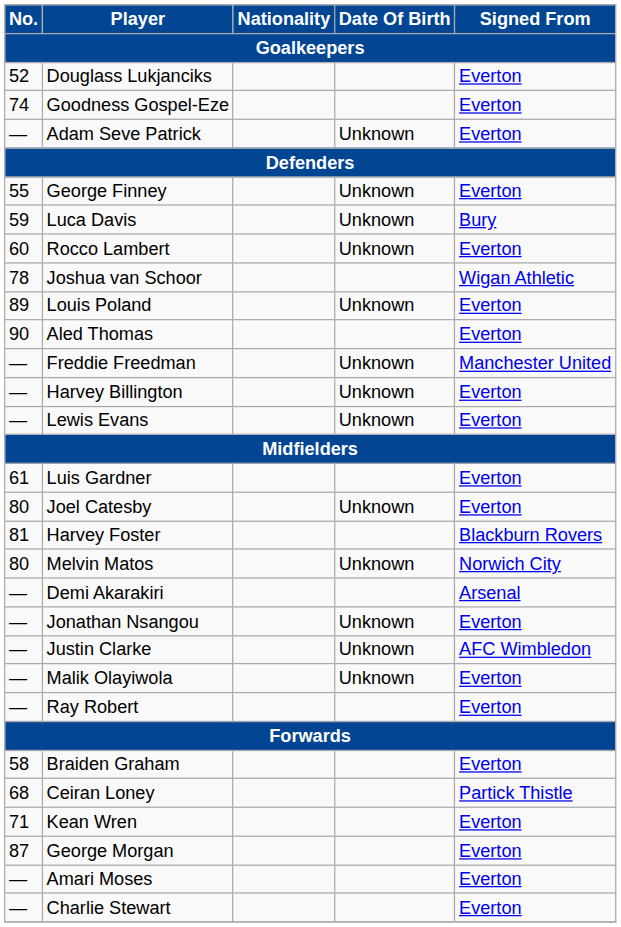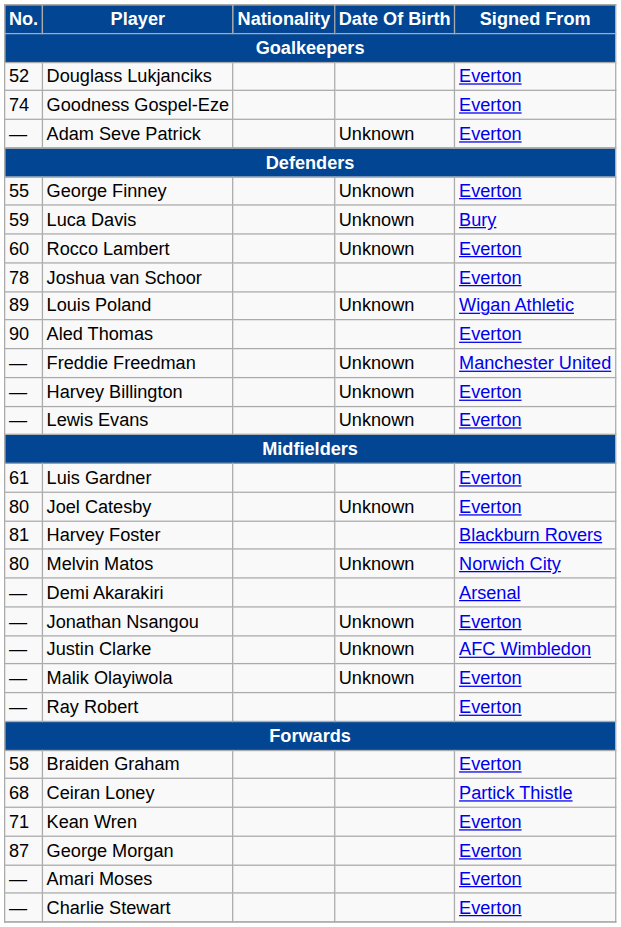Joshua van Schoor | Signed From: Wigan Athletic -> Everton
Louis Poland | Signed From: Everton -> Wigan Athletic
